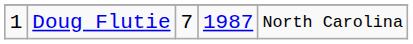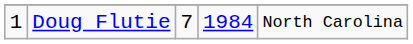Doug Flutie | column 4: 1987 -> 1984
